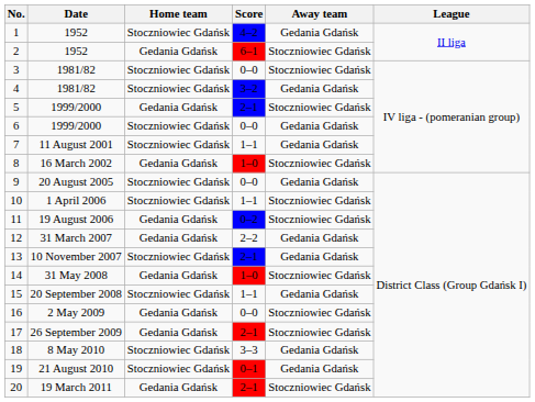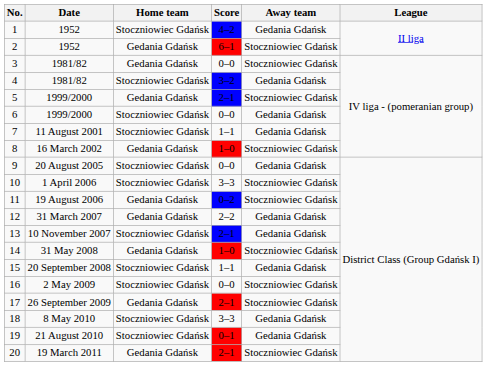3 | Home team: Stoczniowiec Gdańsk -> Gedania Gdańsk
10 | Score: 1–1 -> 3–3
16 | Home team: Gedania Gdańsk -> Stoczniowiec Gdańsk
